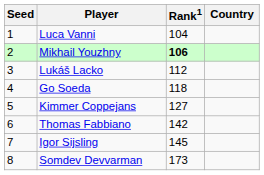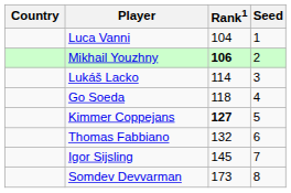columns swapped: Country <-> Seed
Lukáš Lacko | Rank1: 112 -> 114
Kimmer Coppejans | Rank1: normal -> bold
Thomas Fabbiano | Rank1: 142 -> 132
